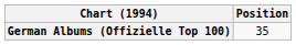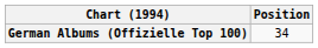German Albums (Offizielle Top 100) | Position: 35 -> 34
